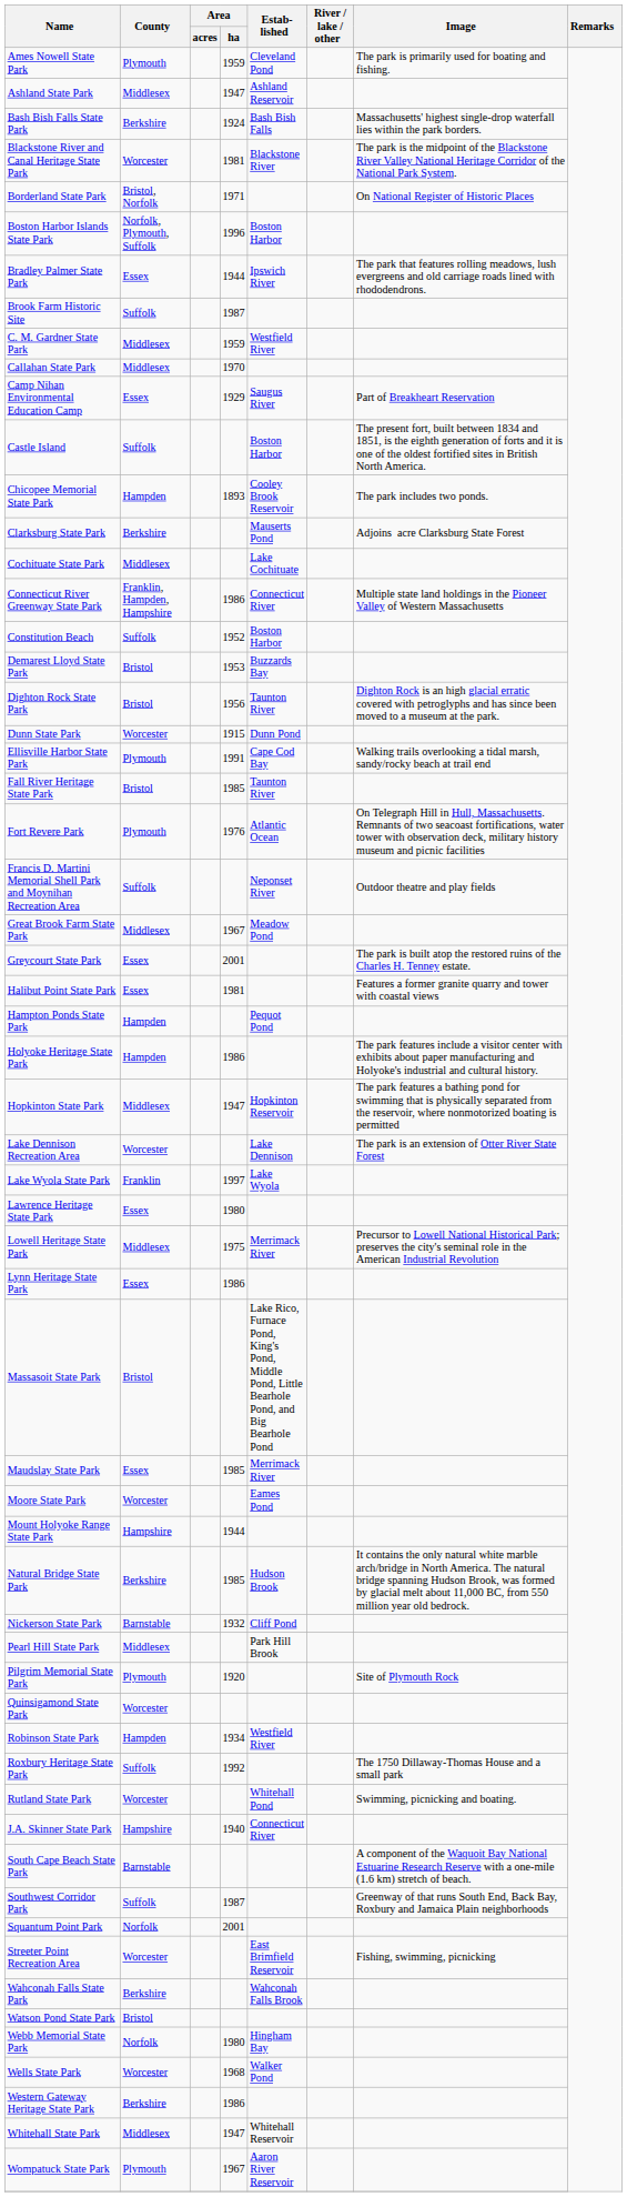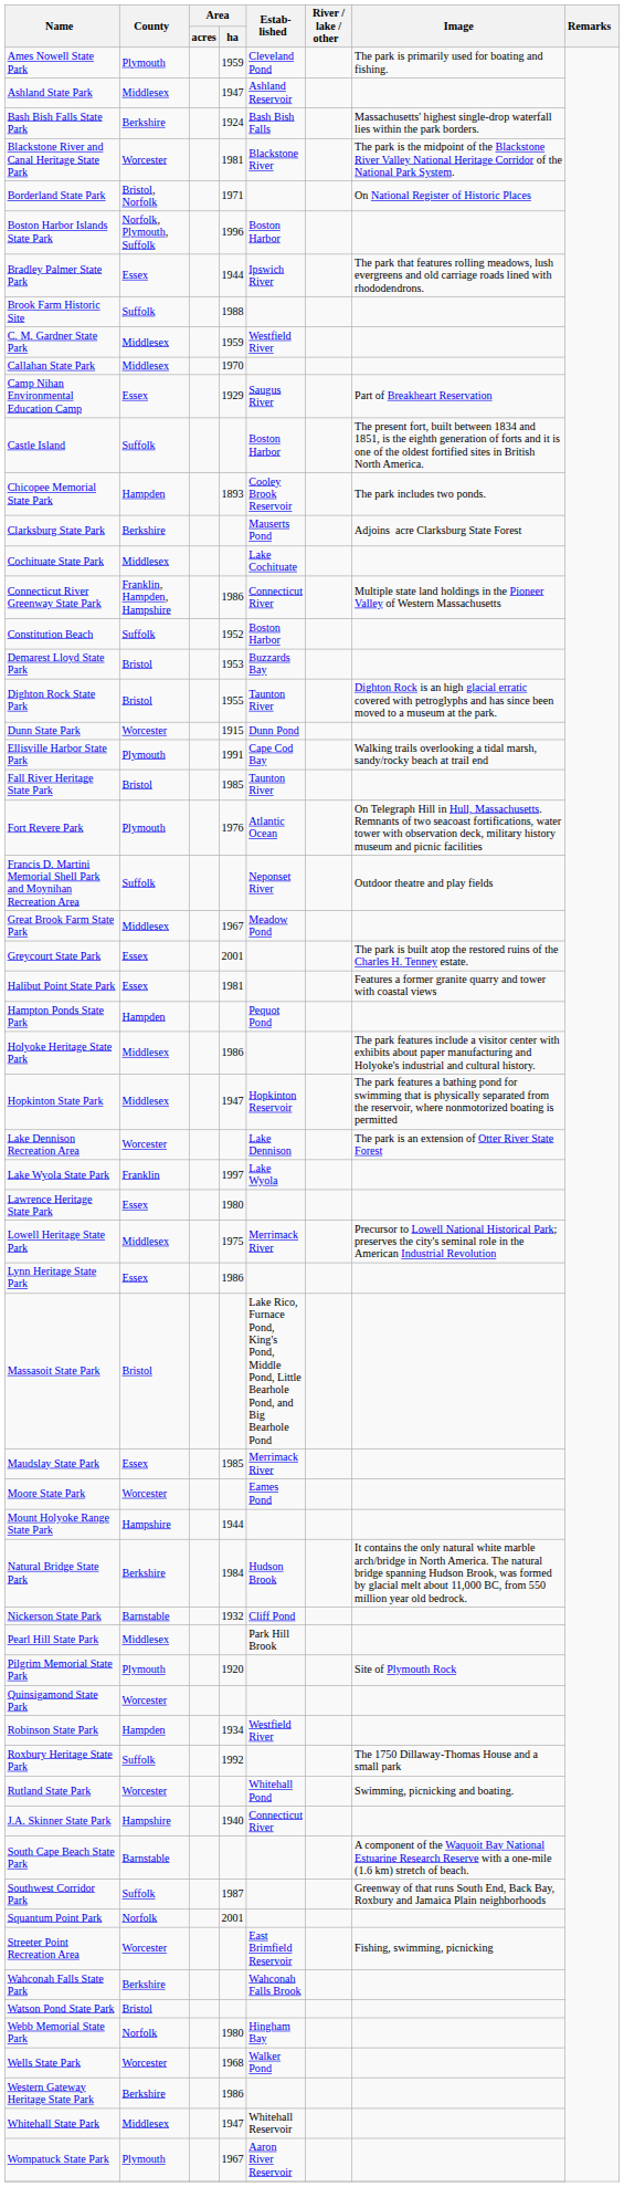Brook Farm Historic Site | Area / ha: 1987 -> 1988
Dighton Rock State Park | Area / ha: 1956 -> 1955
Holyoke Heritage State Park | County: Hampden -> Middlesex
Natural Bridge State Park | Area / ha: 1985 -> 1984
